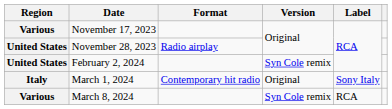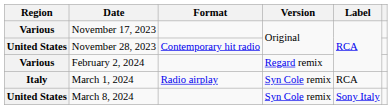November 28, 2023 | Format: Radio airplay -> Contemporary hit radio
February 2, 2024 | Region: United States -> Various
February 2, 2024 | Version: Syn Cole remix -> Regard remix
March 1, 2024 | Format: Contemporary hit radio -> Radio airplay
March 1, 2024 | Version: Original -> Syn Cole remix
March 1, 2024 | Label: Sony Italy -> RCA
March 8, 2024 | Region: Various -> United States
March 8, 2024 | Label: RCA -> Sony Italy
